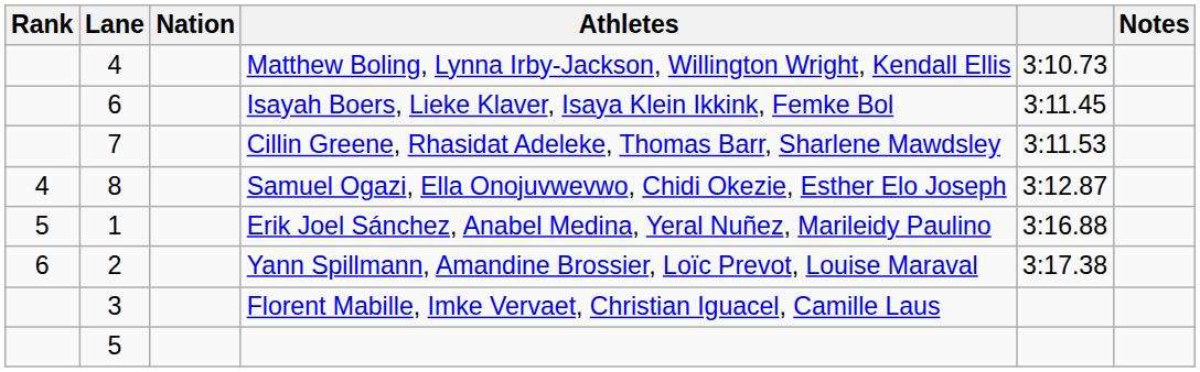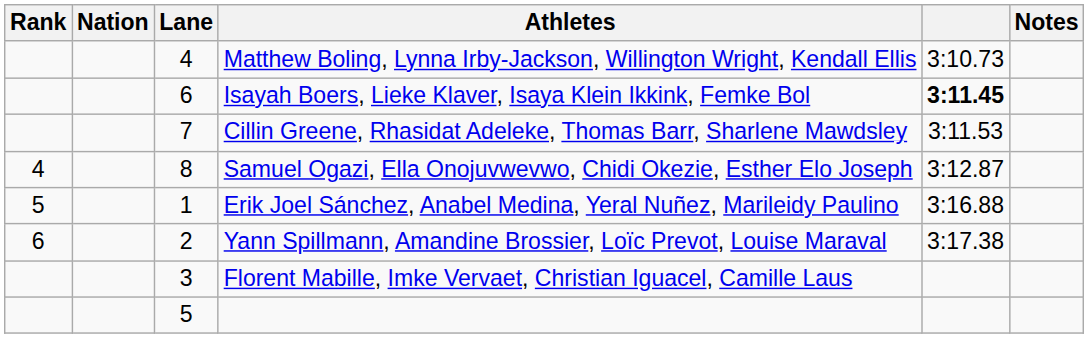columns swapped: Lane <-> Nation
Isayah Boers, Lieke Klaver, Isaya Klein Ikkink, Femke Bol | column 5: normal -> bold
